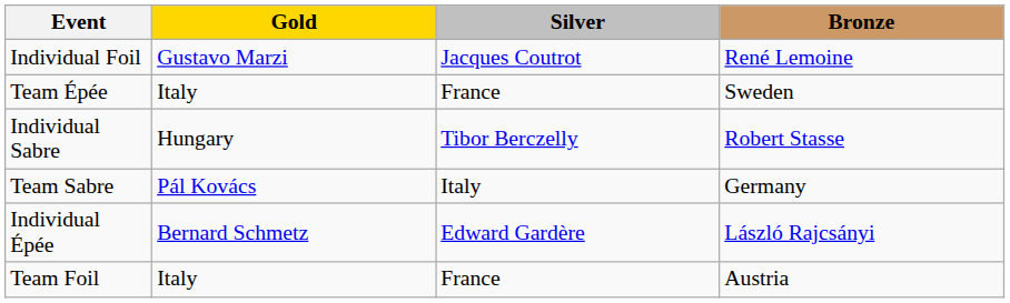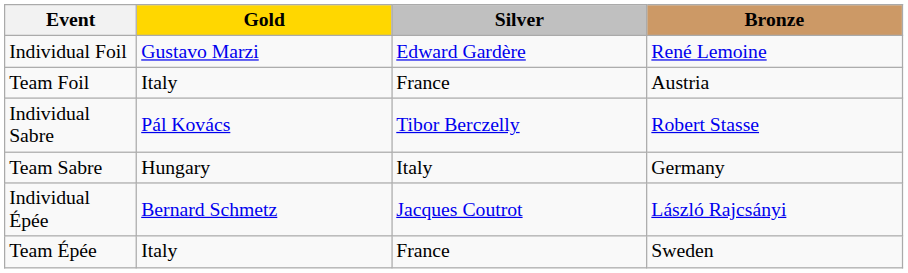Individual Foil | Silver: Jacques Coutrot -> Edward Gardère
rows swapped: Team Foil <-> Team Épée
Individual Sabre | Gold: Hungary -> Pál Kovács
Team Sabre | Gold: Pál Kovács -> Hungary
Individual Épée | Silver: Edward Gardère -> Jacques Coutrot
